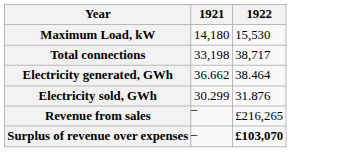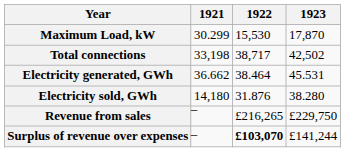+ column: 1923 | 17,870 | 42,502 | 45.531 | 38.280 | £229,750 | £141,244
Maximum Load, kW | 1921: 14,180 -> 30.299
Electricity sold, GWh | 1921: 30.299 -> 14,180
